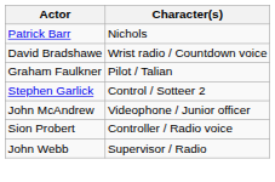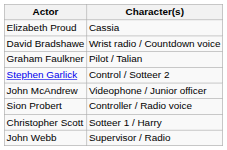+ row: Elizabeth Proud | Cassia
- row: Patrick Barr | Nichols
+ row: Christopher Scott | Sotteer 1 / Harry
